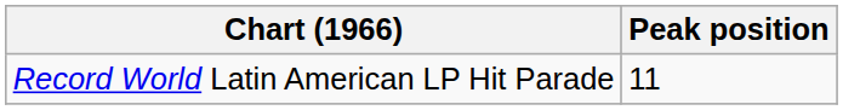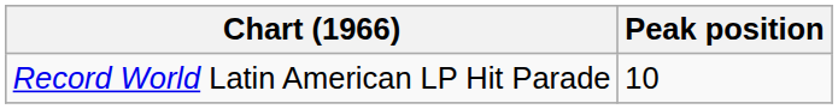Record World Latin American LP Hit Parade | Peak position: 11 -> 10
